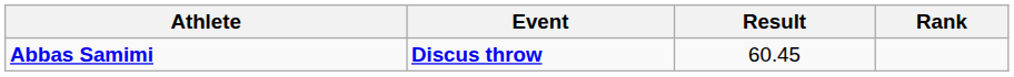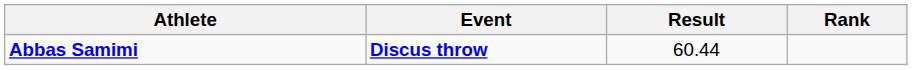Abbas Samimi | Result: 60.45 -> 60.44
